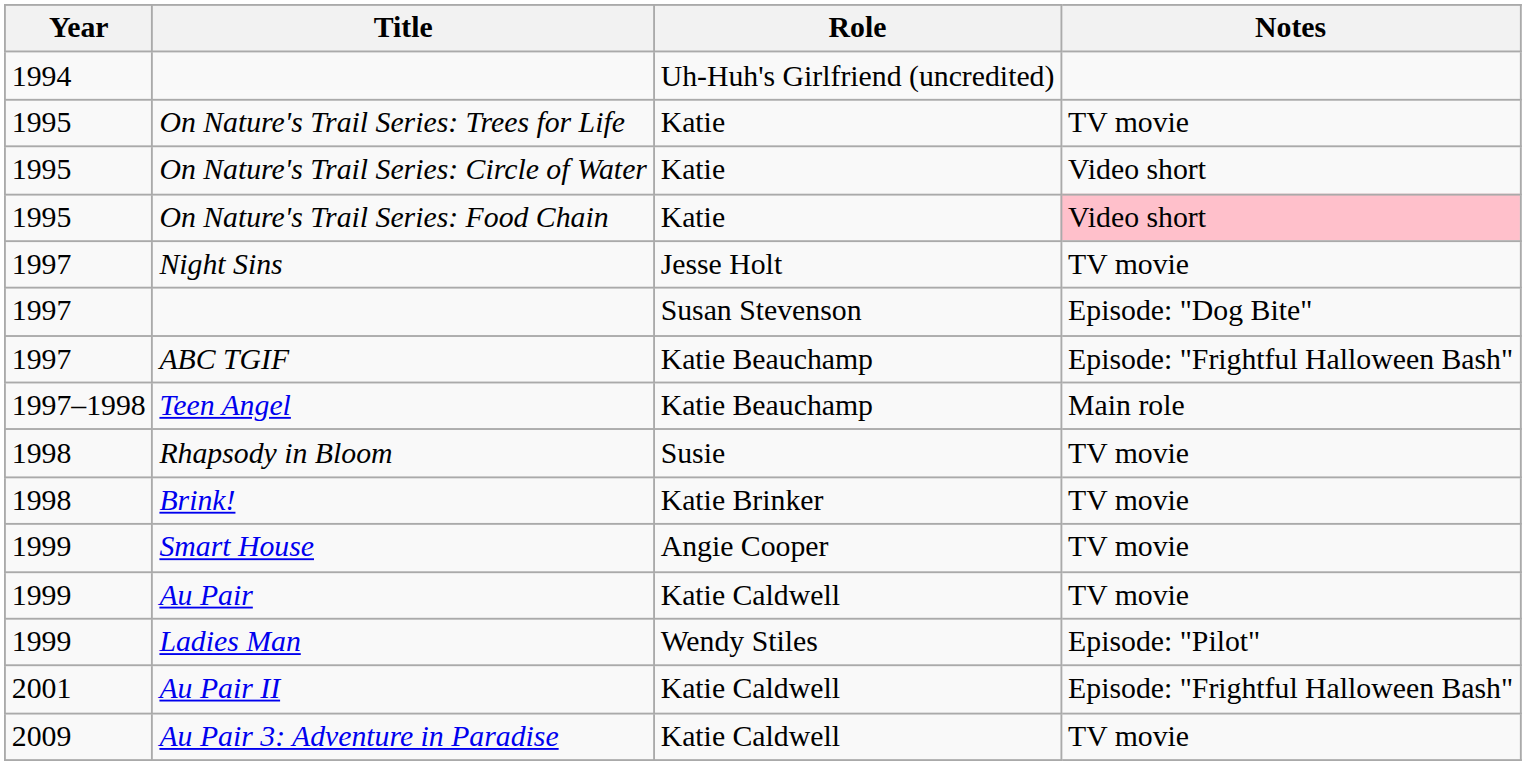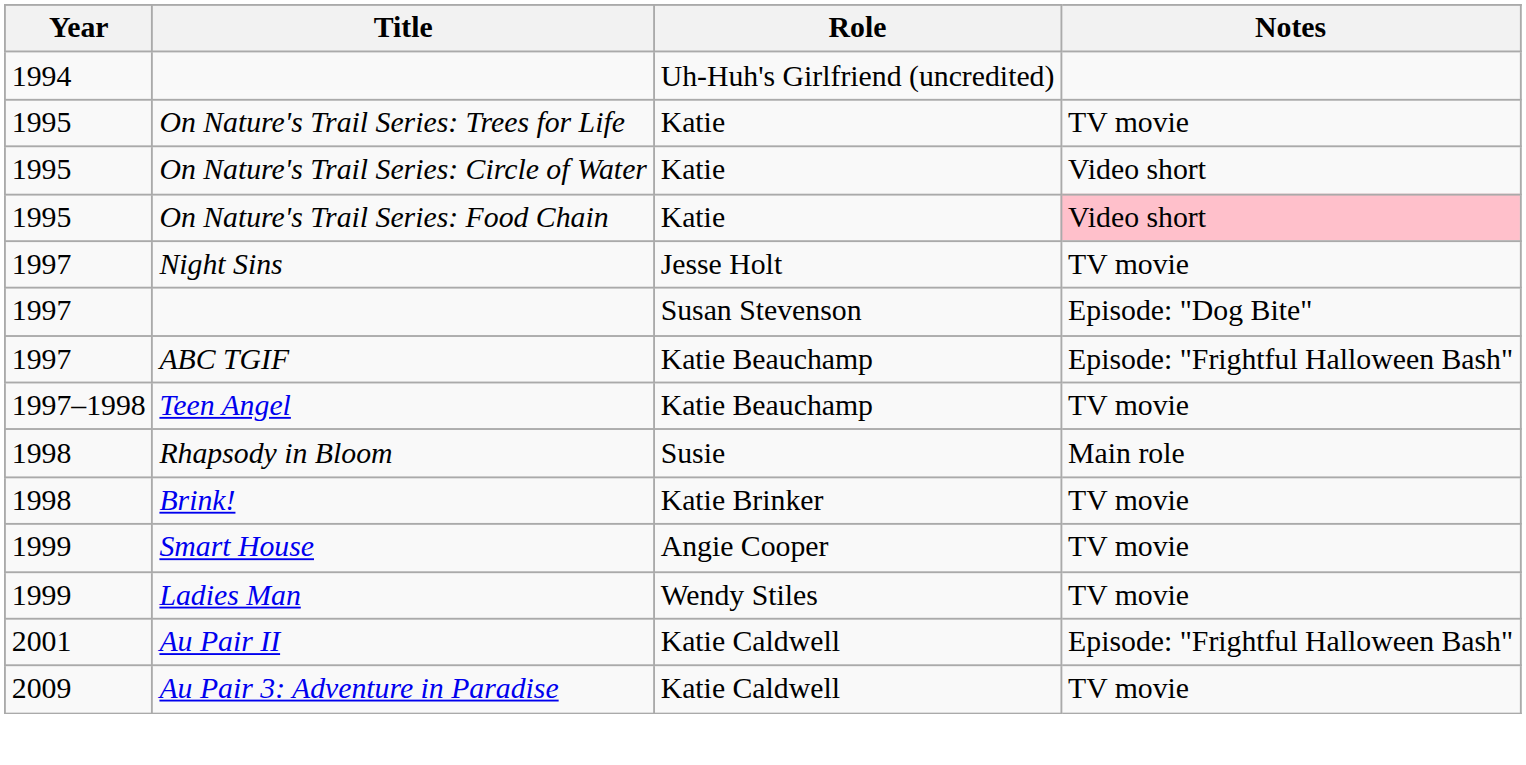Teen Angel | Notes: Main role -> TV movie
Rhapsody in Bloom | Notes: TV movie -> Main role
- row: 1999 | Au Pair | Katie Caldwell | TV movie
Ladies Man | Notes: Episode: "Pilot" -> TV movie
